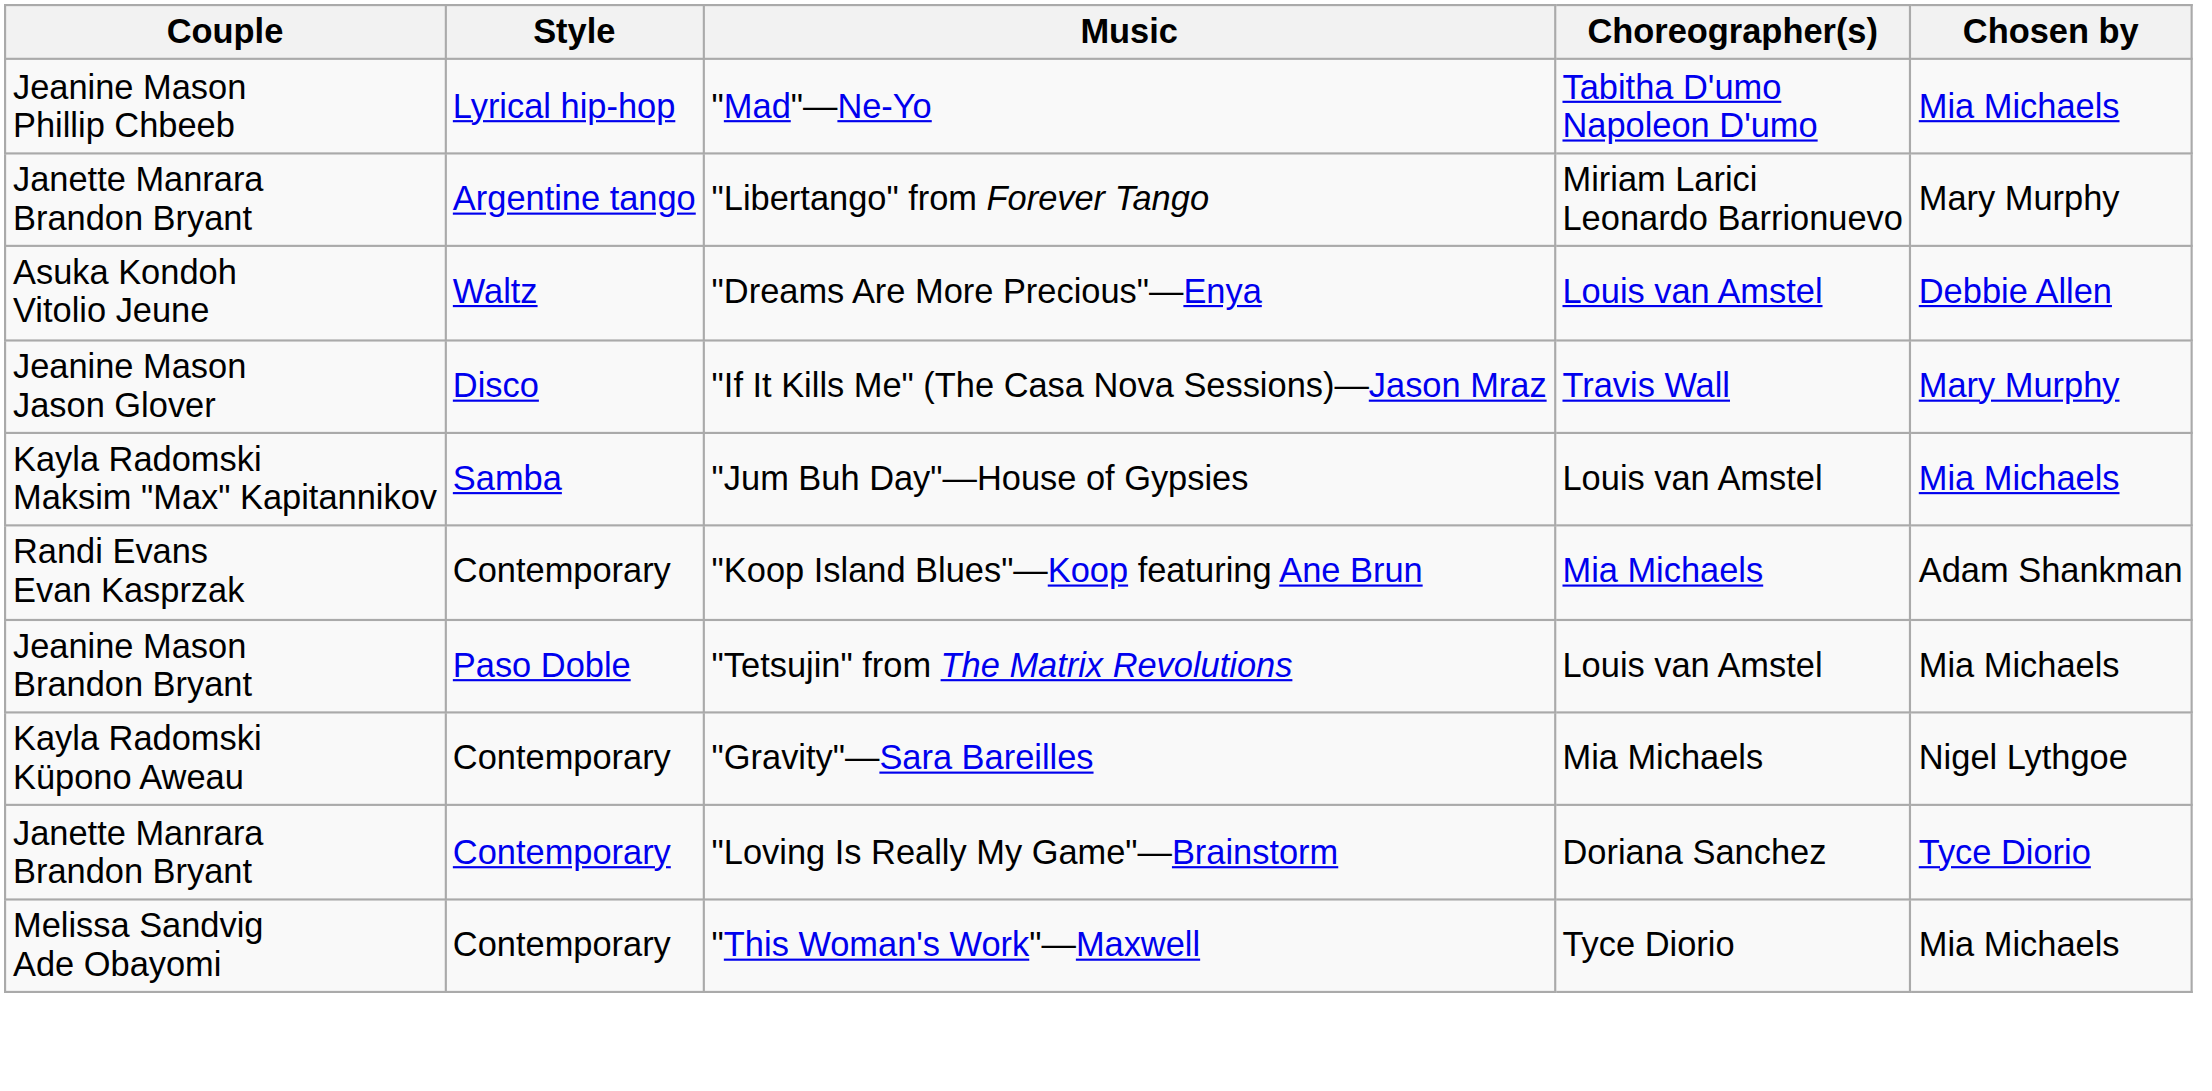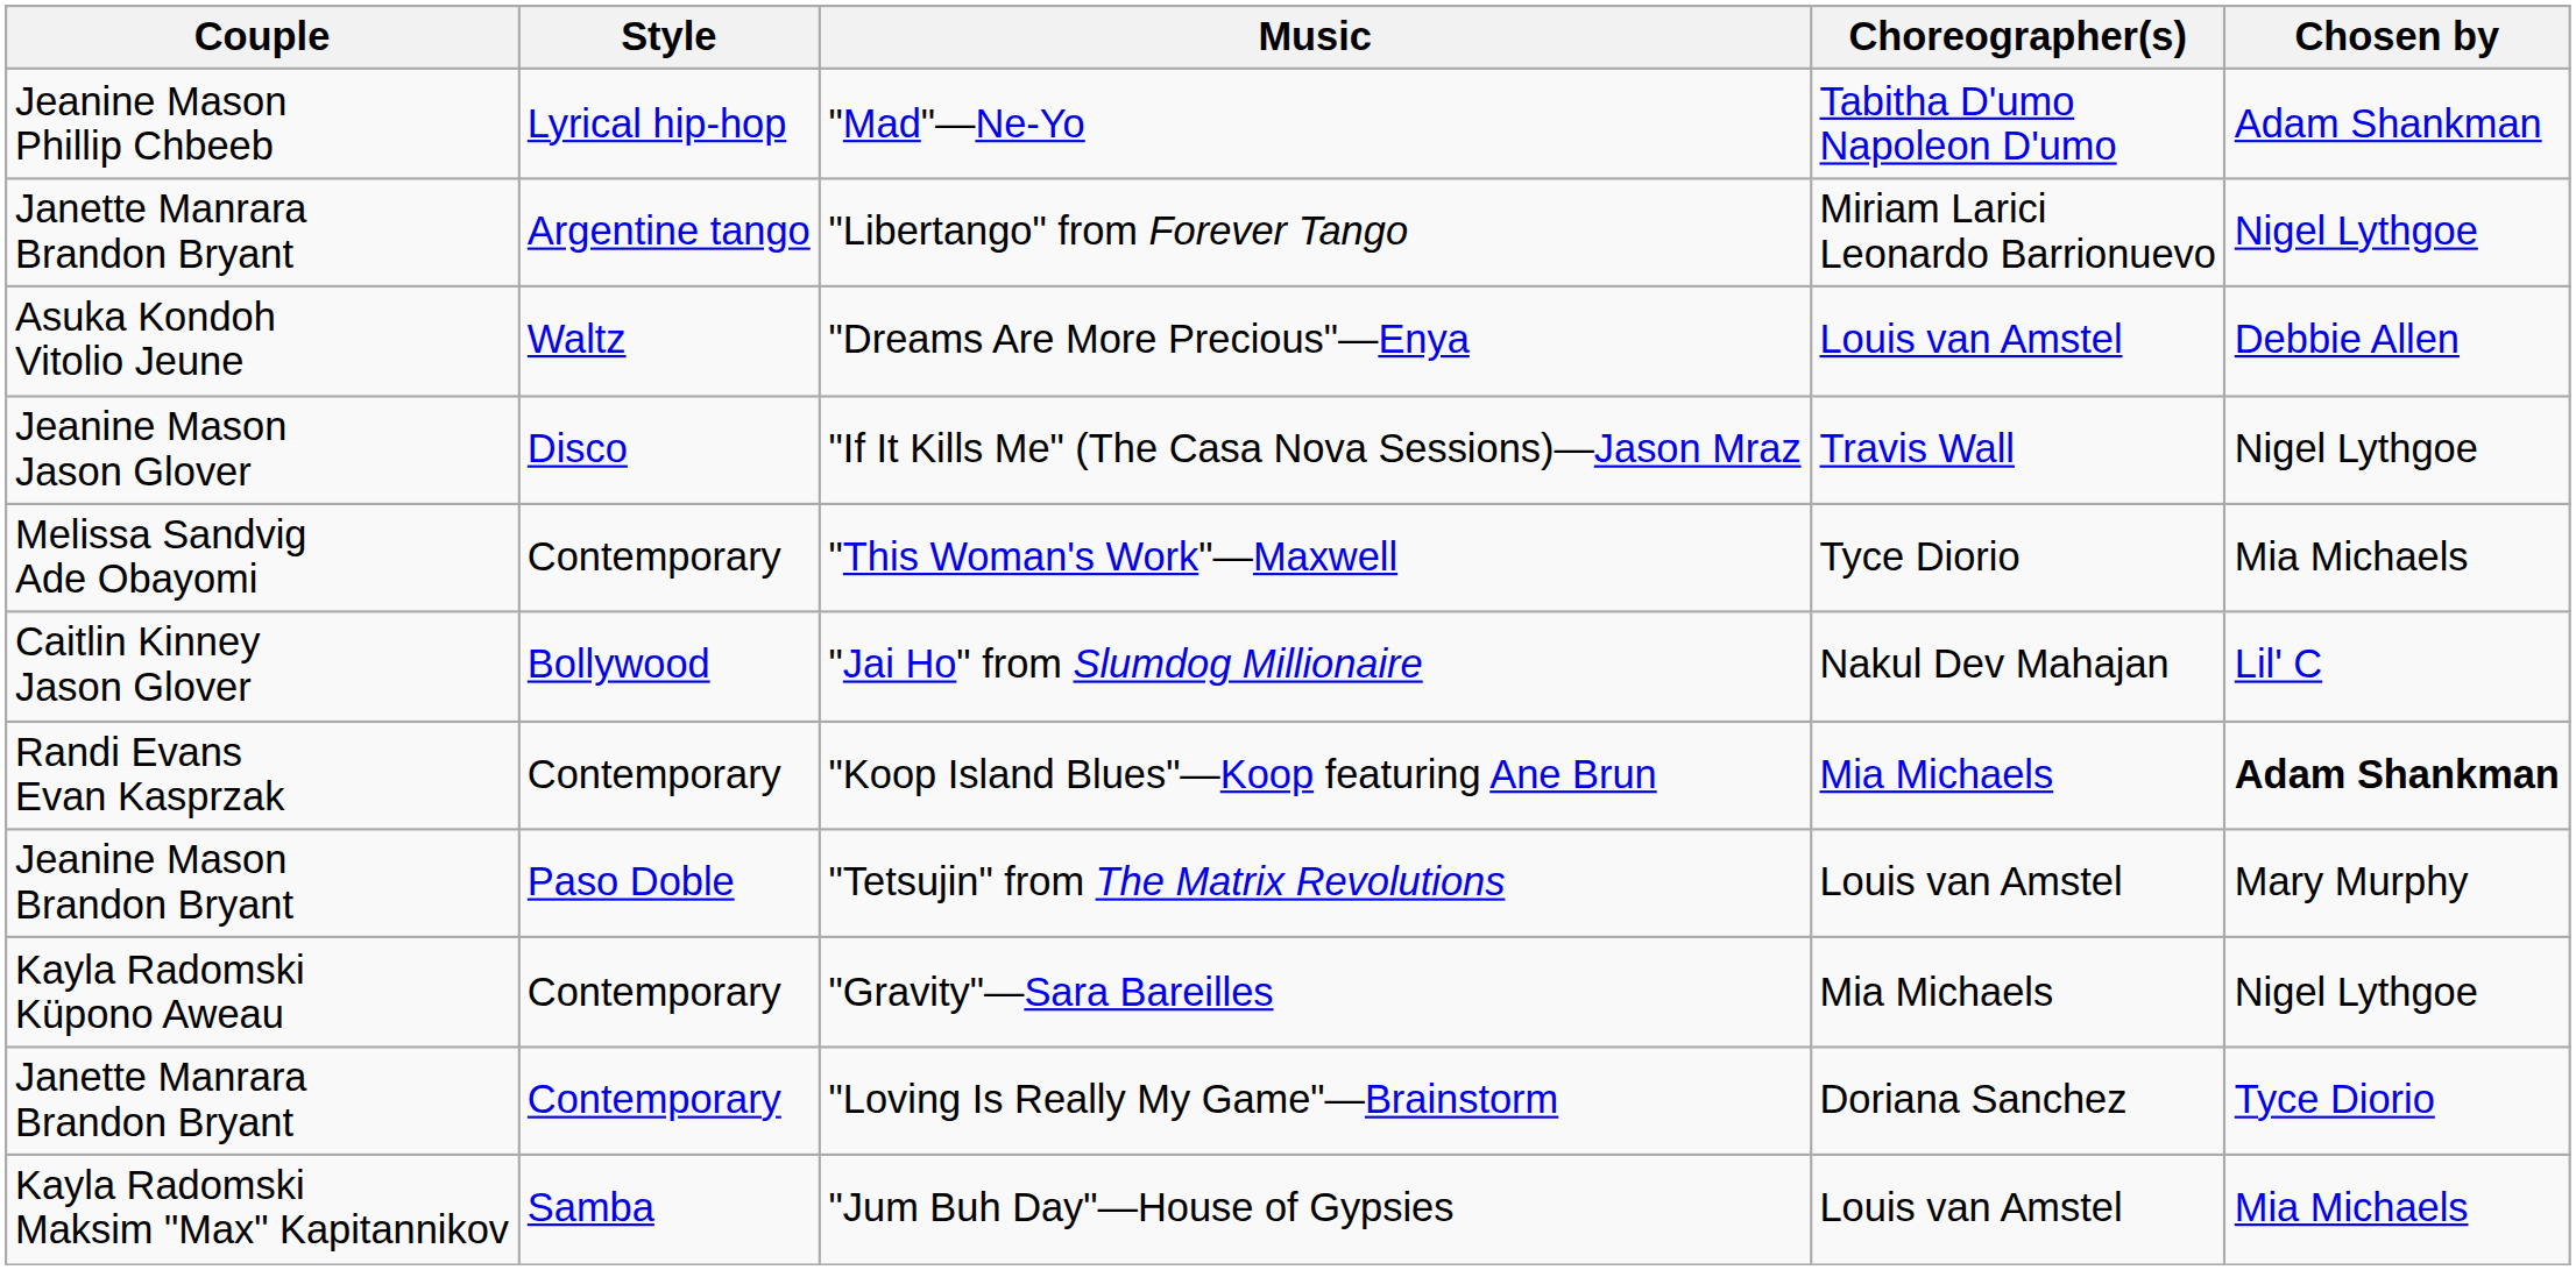"Mad"—Ne-Yo | Chosen by: Mia Michaels -> Adam Shankman
"Libertango" from Forever Tango | Chosen by: Mary Murphy -> Nigel Lythgoe
"If It Kills Me" (The Casa Nova Sessions)—Jason Mraz | Chosen by: Mary Murphy -> Nigel Lythgoe
rows swapped: "Jum Buh Day"—House of Gypsies <-> "This Woman's Work"—Maxwell
+ row: Caitlin Kinney Jason Glover | Bollywood | "Jai Ho" from Slumdog Millionaire | Nakul Dev Mahajan | Lil' C
"Koop Island Blues"—Koop featuring Ane Brun | Chosen by: normal -> bold
"Tetsujin" from The Matrix Revolutions | Chosen by: Mia Michaels -> Mary Murphy
